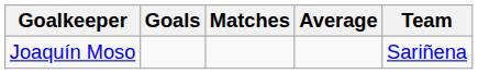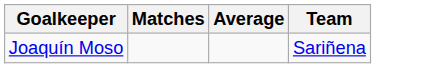- column: Goals
